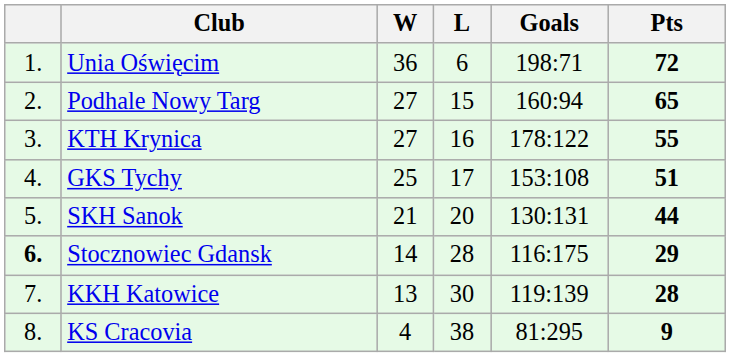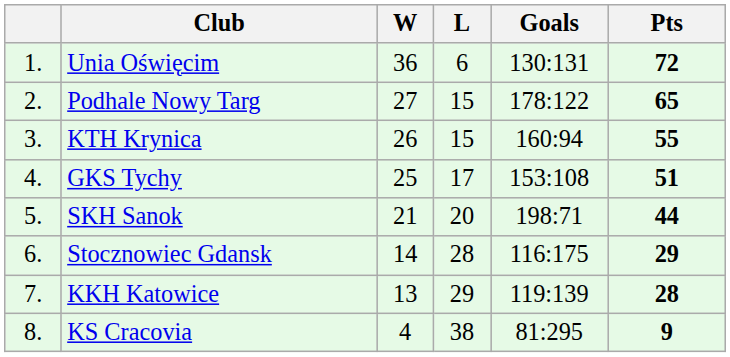Unia Oświęcim | Goals: 198:71 -> 130:131
Podhale Nowy Targ | Goals: 160:94 -> 178:122
KTH Krynica | W: 27 -> 26
KTH Krynica | L: 16 -> 15
KTH Krynica | Goals: 178:122 -> 160:94
SKH Sanok | Goals: 130:131 -> 198:71
Stocznowiec Gdansk | column 1: bold -> normal
KKH Katowice | L: 30 -> 29
